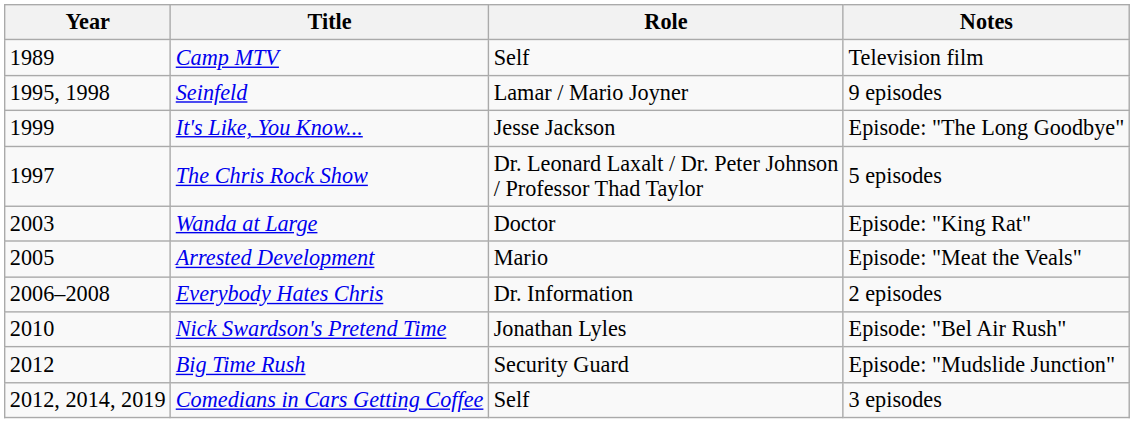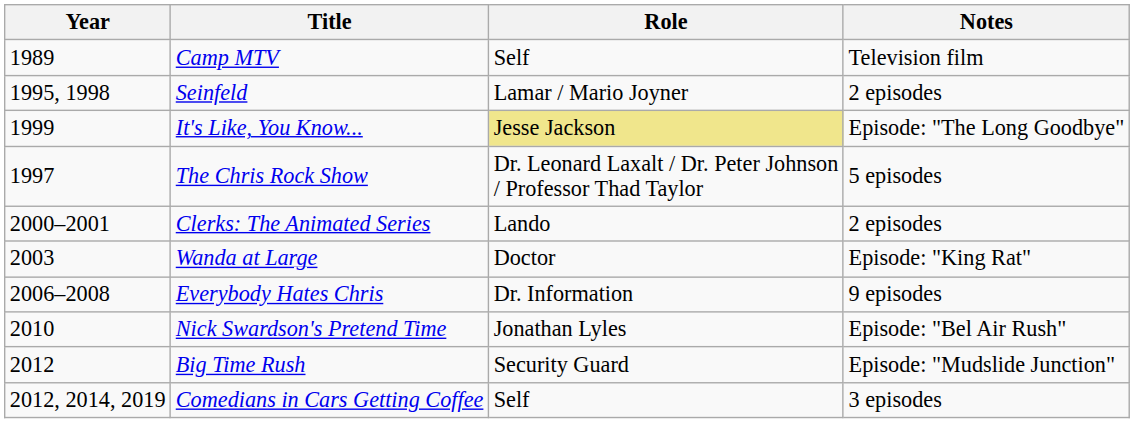Seinfeld | Notes: 9 episodes -> 2 episodes
It's Like, You Know... | Role: no background -> khaki background
+ row: 2000–2001 | Clerks: The Animated Series | Lando | 2 episodes
- row: 2005 | Arrested Development | Mario | Episode: "Meat the Veals"
Everybody Hates Chris | Notes: 2 episodes -> 9 episodes
